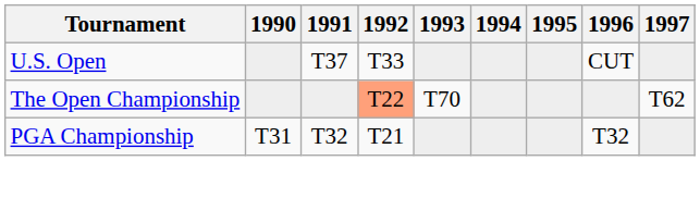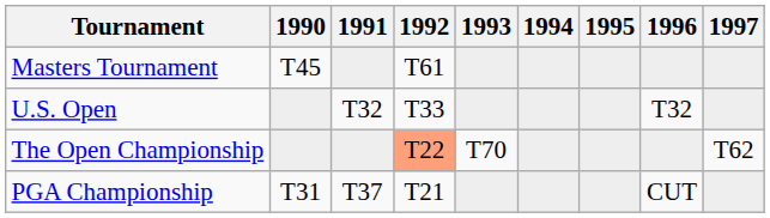+ row: Masters Tournament | T45 | T61
U.S. Open | 1991: T37 -> T32
U.S. Open | 1996: CUT -> T32
PGA Championship | 1991: T32 -> T37
PGA Championship | 1996: T32 -> CUT
